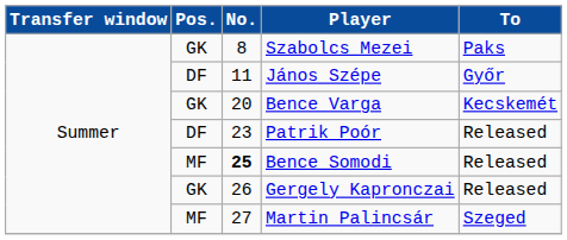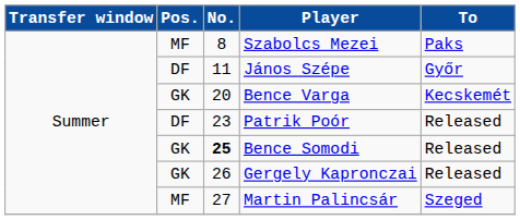Szabolcs Mezei | Pos.: GK -> MF
Bence Somodi | Pos.: MF -> GK
